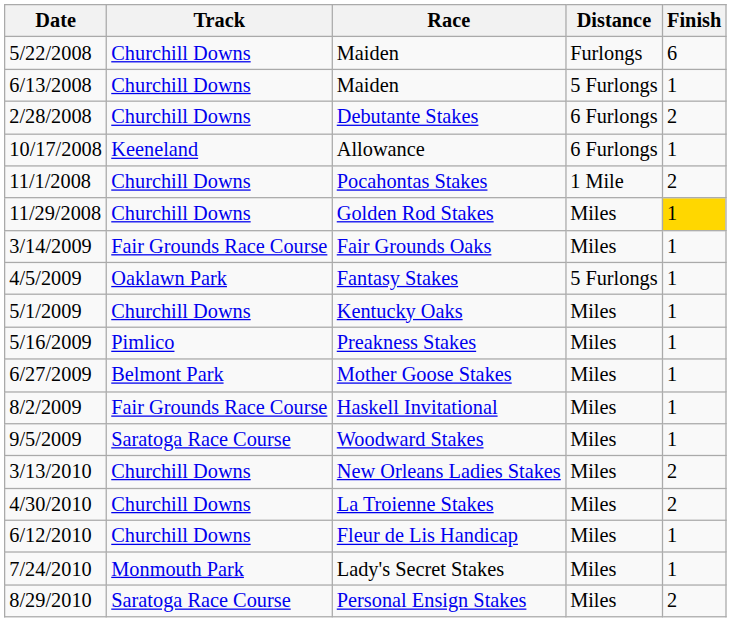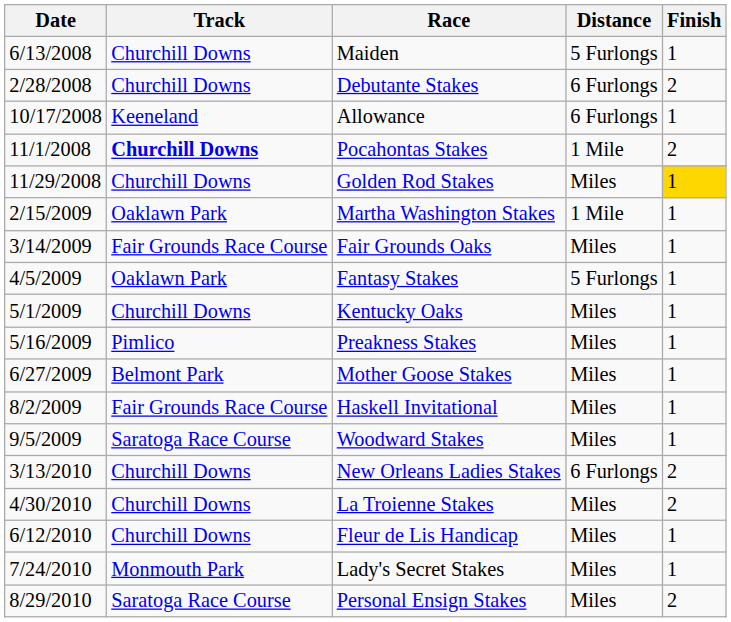- row: 5/22/2008 | Churchill Downs | Maiden | Furlongs | 6
Pocahontas Stakes | Track: normal -> bold
+ row: 2/15/2009 | Oaklawn Park | Martha Washington Stakes | 1 Mile | 1
New Orleans Ladies Stakes | Distance: Miles -> 6 Furlongs
